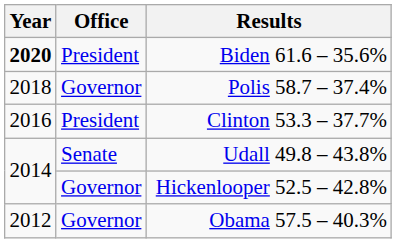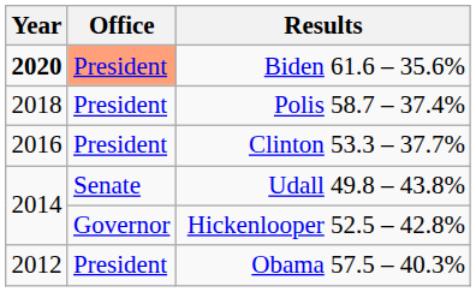Biden 61.6 – 35.6% | Office: no background -> lightsalmon background
Polis 58.7 – 37.4% | Office: Governor -> President
Obama 57.5 – 40.3% | Office: Governor -> President
